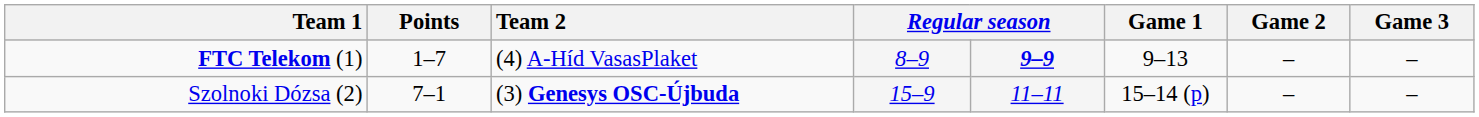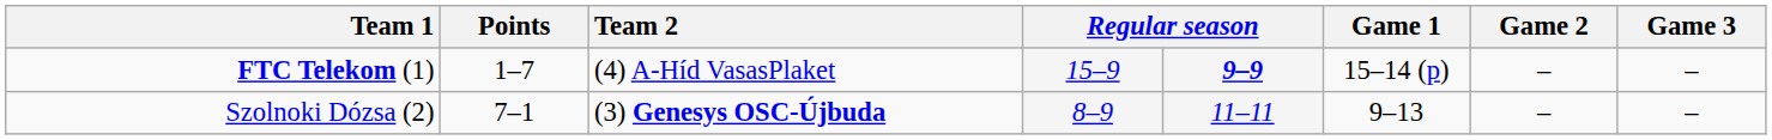FTC Telekom (1) | column 4: 8–9 -> 15–9
FTC Telekom (1) | Game 1: 9–13 -> 15–14 (p)
Szolnoki Dózsa (2) | column 4: 15–9 -> 8–9
Szolnoki Dózsa (2) | Game 1: 15–14 (p) -> 9–13
